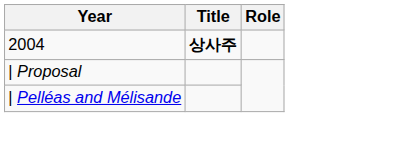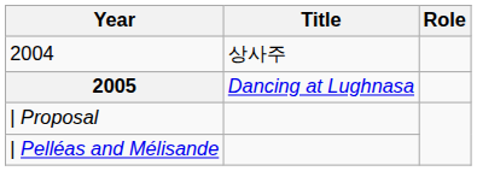2004 | Title: bold -> normal
+ row: 2005 | Dancing at Lughnasa
